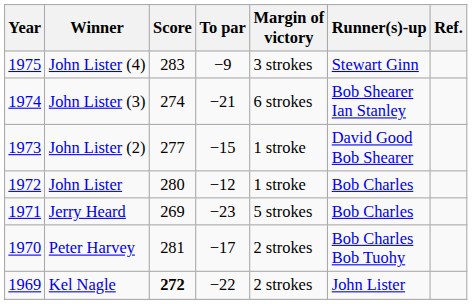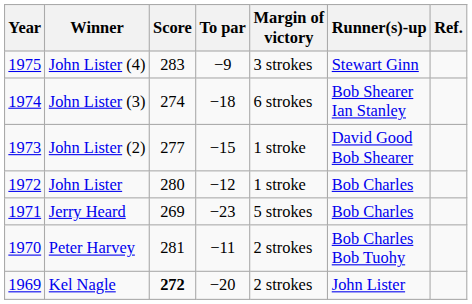John Lister (3) | To par: −21 -> −18
Peter Harvey | To par: −17 -> −11
Kel Nagle | To par: −22 -> −20
